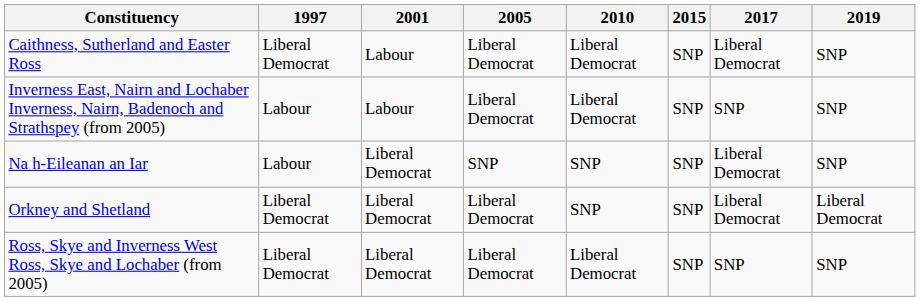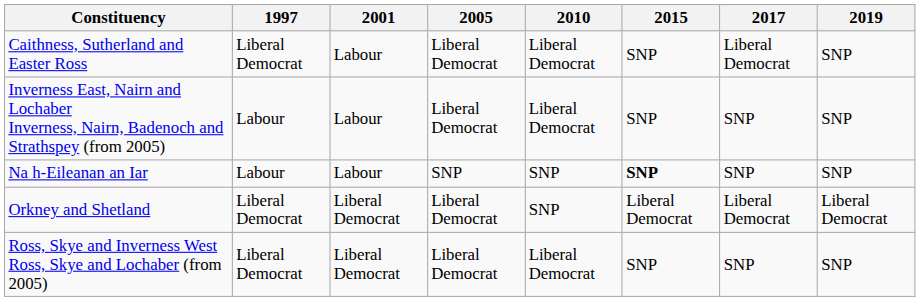Na h-Eileanan an Iar | 2001: Liberal Democrat -> Labour
Na h-Eileanan an Iar | 2015: normal -> bold
Na h-Eileanan an Iar | 2017: Liberal Democrat -> SNP
Orkney and Shetland | 2015: SNP -> Liberal Democrat
